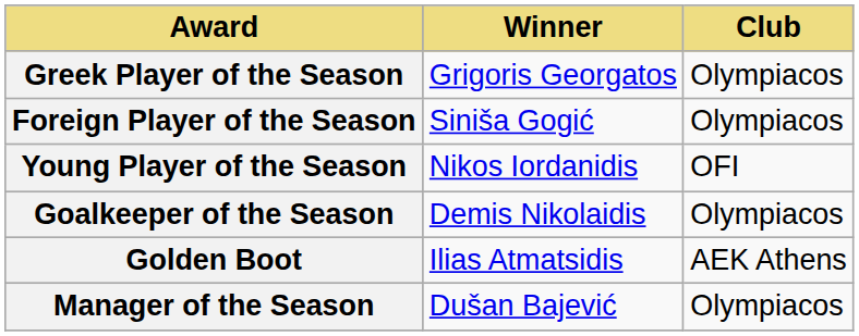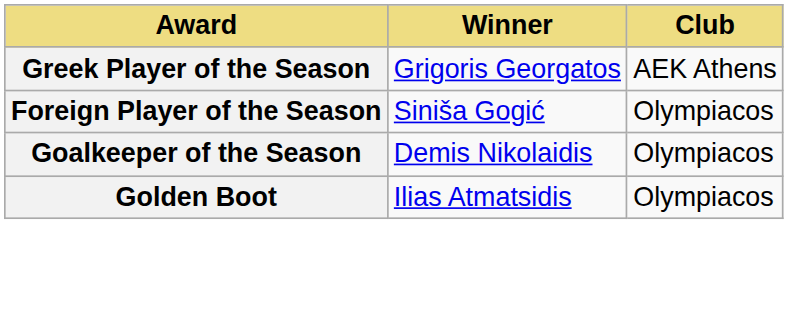Greek Player of the Season | Club: Olympiacos -> AEK Athens
- row: Young Player of the Season | Nikos Iordanidis | OFI
Golden Boot | Club: AEK Athens -> Olympiacos
- row: Manager of the Season | Dušan Bajević | Olympiacos
